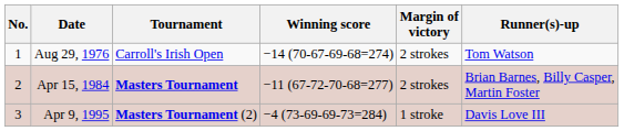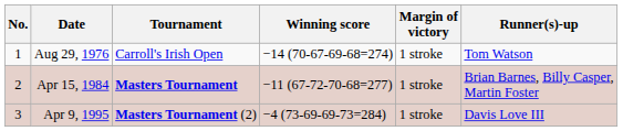Aug 29, 1976 | Margin of victory: 2 strokes -> 1 stroke
Apr 15, 1984 | Margin of victory: 2 strokes -> 1 stroke
